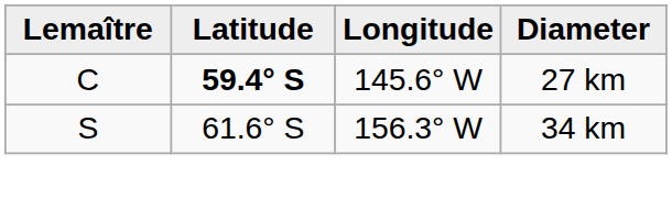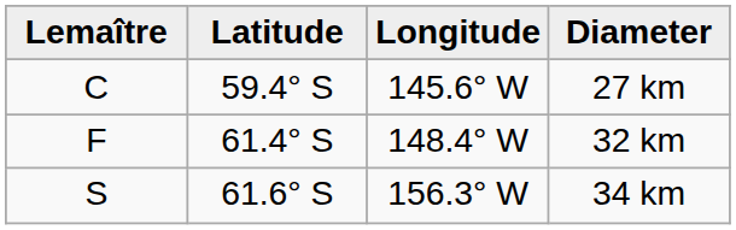27 km | Latitude: bold -> normal
+ row: F | 61.4° S | 148.4° W | 32 km
